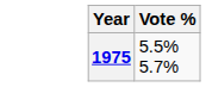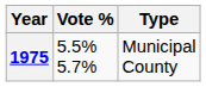+ column: Type | Municipal County
